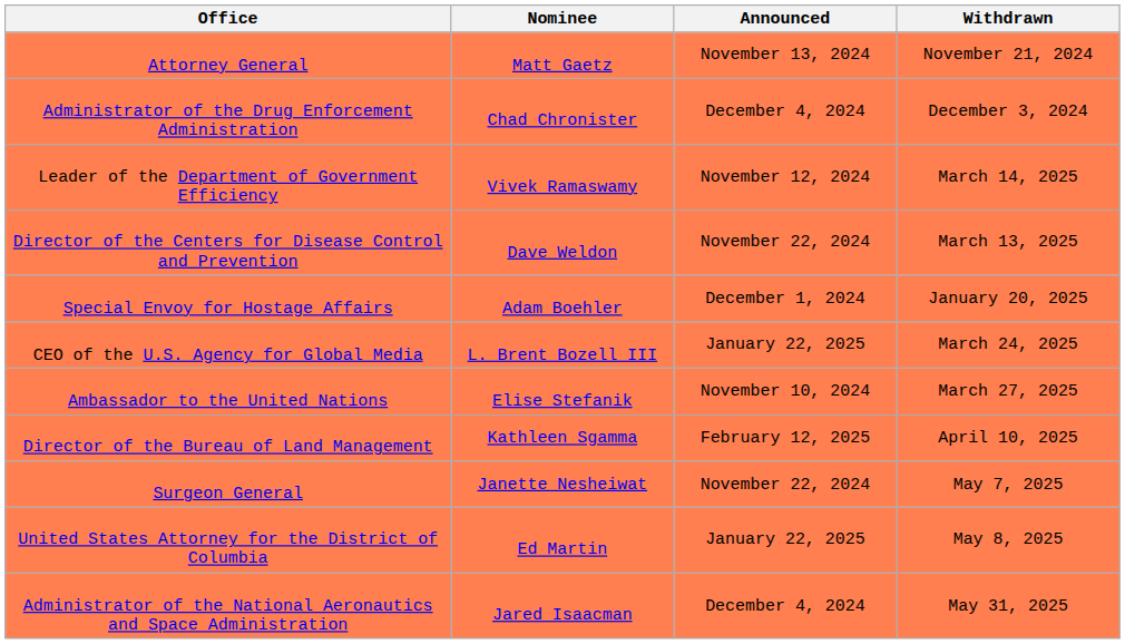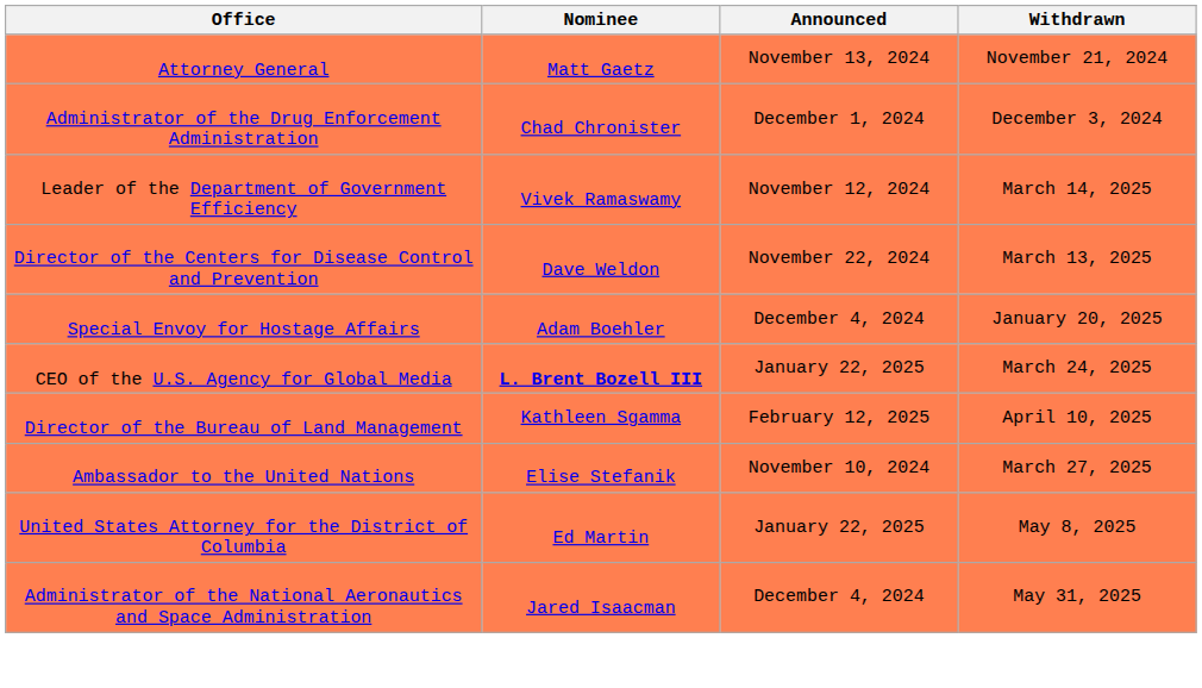Administrator of the Drug Enforcement Administration | Announced: December 4, 2024 -> December 1, 2024
Special Envoy for Hostage Affairs | Announced: December 1, 2024 -> December 4, 2024
CEO of the U.S. Agency for Global Media | Nominee: normal -> bold
rows swapped: Ambassador to the United Nations <-> Director of the Bureau of Land Management
- row: Surgeon General | Janette Nesheiwat | November 22, 2024 | May 7, 2025
